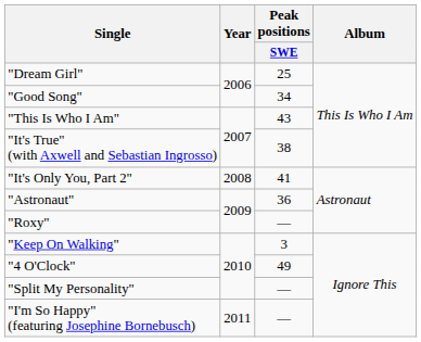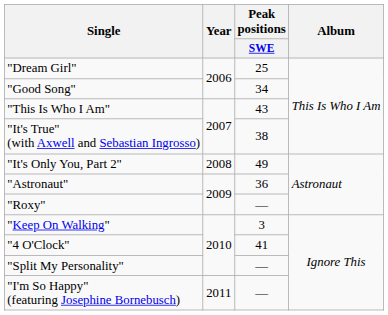"It's Only You, Part 2" | Peak positions / SWE: 41 -> 49
"4 O'Clock" | Peak positions / SWE: 49 -> 41
